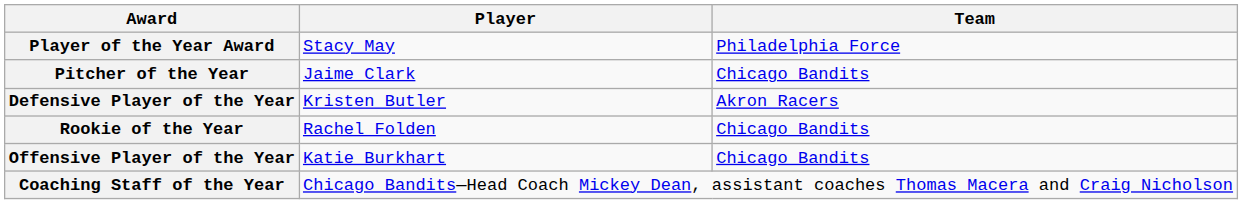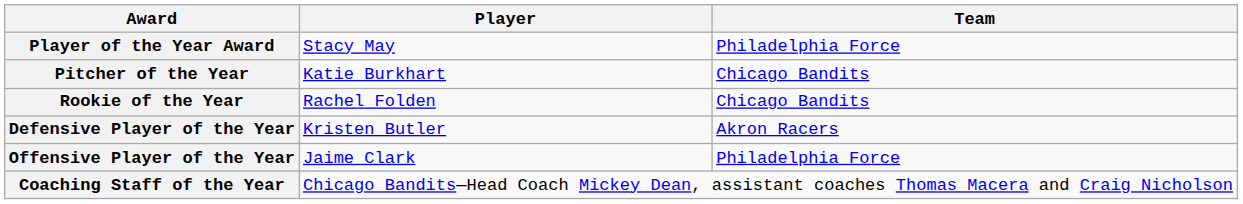Pitcher of the Year | Player: Jaime Clark -> Katie Burkhart
rows swapped: Rookie of the Year <-> Defensive Player of the Year
Offensive Player of the Year | Player: Katie Burkhart -> Jaime Clark
Offensive Player of the Year | Team: Chicago Bandits -> Philadelphia Force
